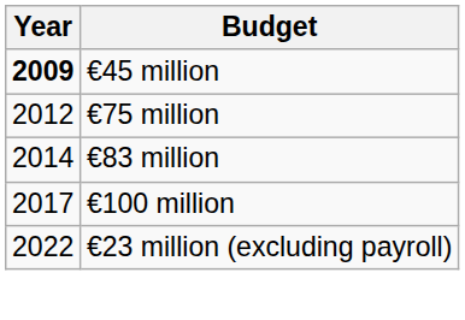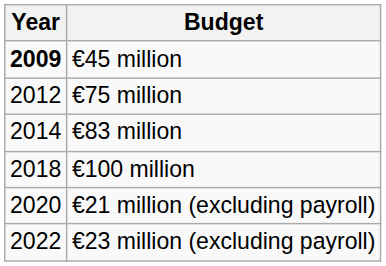€100 million | Year: 2017 -> 2018
+ row: 2020 | €21 million (excluding payroll)
